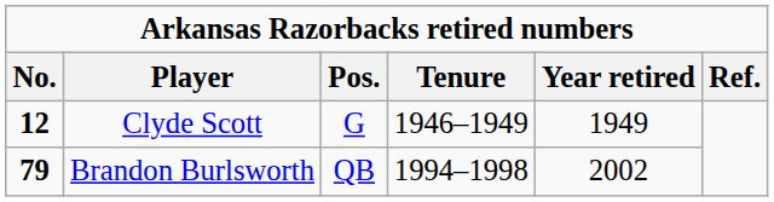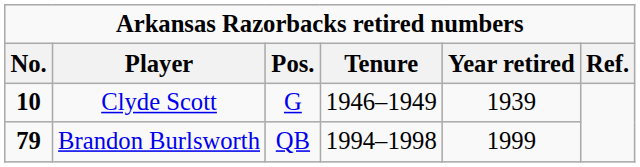Clyde Scott | No.: 12 -> 10
Clyde Scott | Year retired: 1949 -> 1939
Brandon Burlsworth | Year retired: 2002 -> 1999
